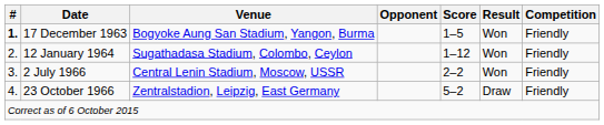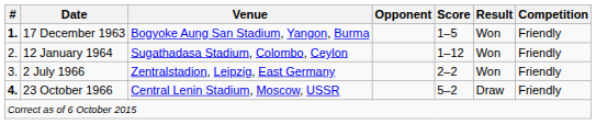2 July 1966 | Venue: Central Lenin Stadium, Moscow, USSR -> Zentralstadion, Leipzig, East Germany
23 October 1966 | #: normal -> bold
23 October 1966 | Venue: Zentralstadion, Leipzig, East Germany -> Central Lenin Stadium, Moscow, USSR
